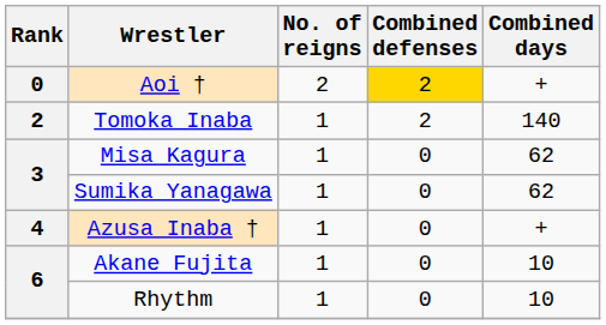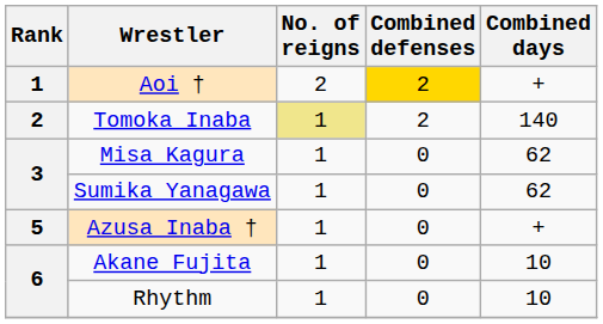Aoi † | Rank: 0 -> 1
Tomoka Inaba | No. of reigns: no background -> khaki background
Azusa Inaba † | Rank: 4 -> 5
